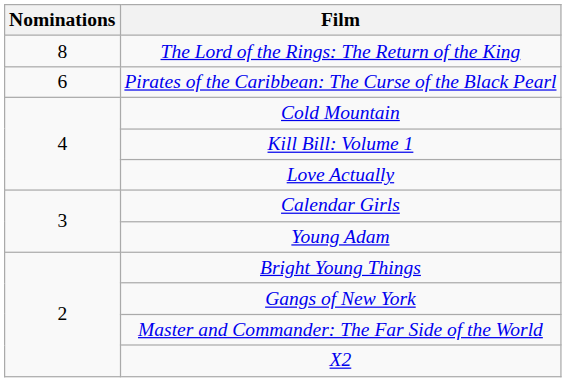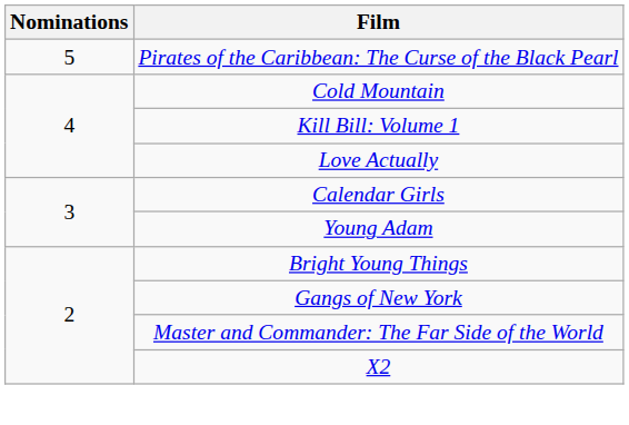- row: 8 | The Lord of the Rings: The Return of the King
Pirates of the Caribbean: The Curse of the Black Pearl | Nominations: 6 -> 5
